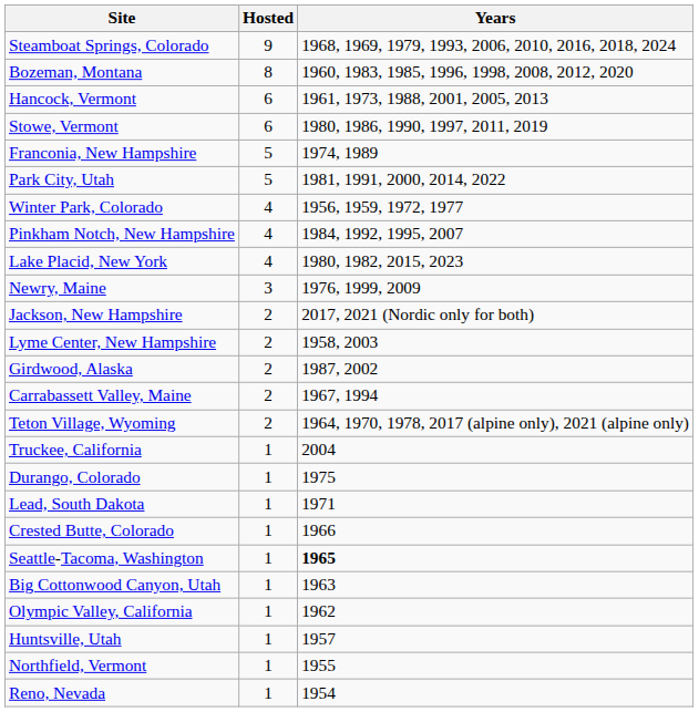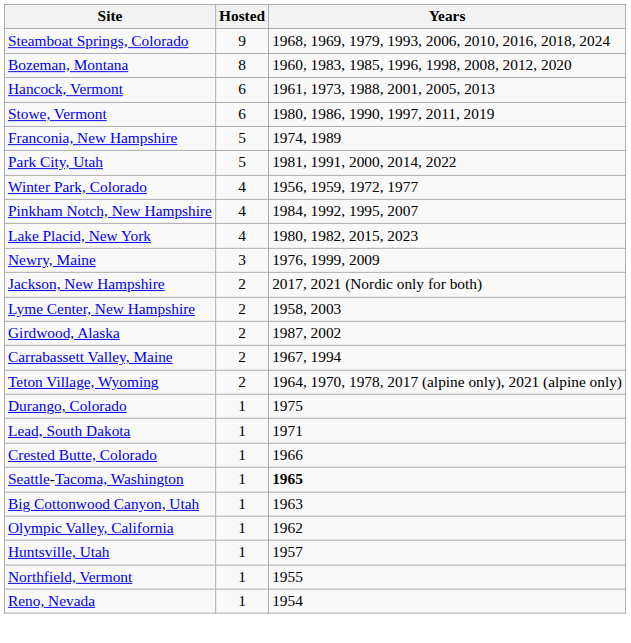- row: Truckee, California | 1 | 2004
